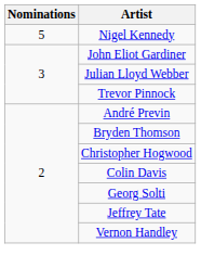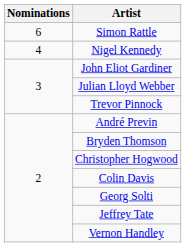+ row: 6 | Simon Rattle
Nigel Kennedy | Nominations: 5 -> 4
